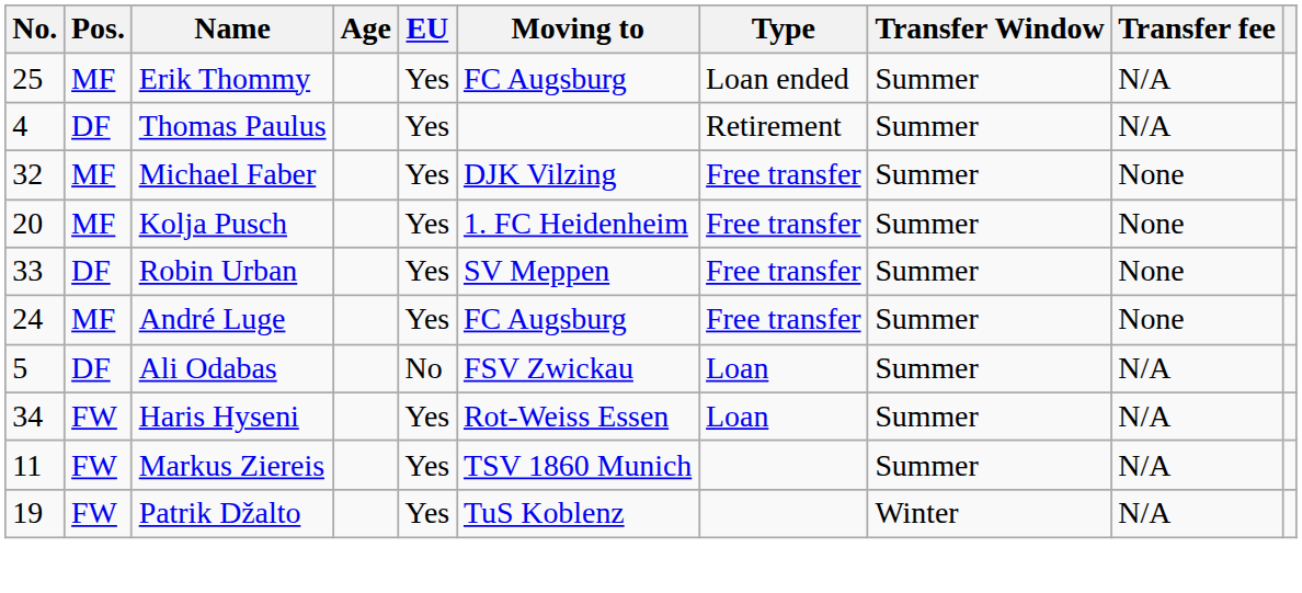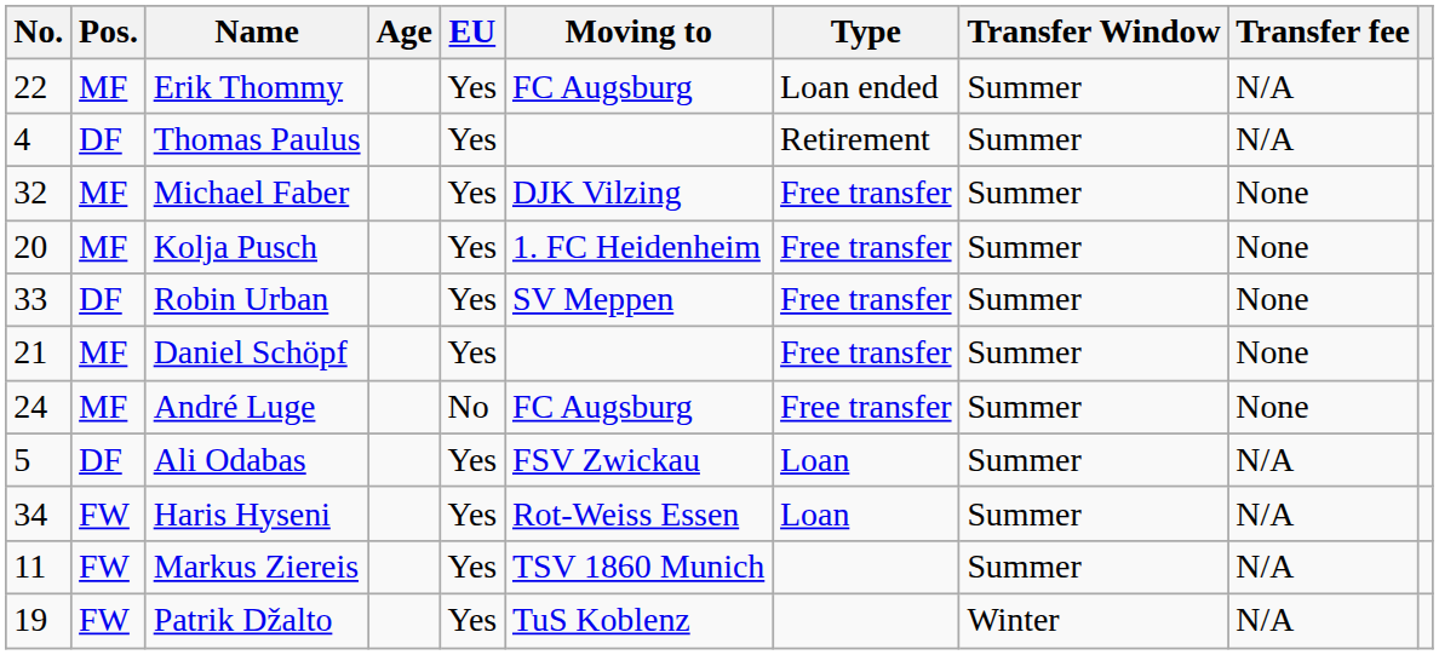Erik Thommy | No.: 25 -> 22
+ row: 21 | MF | Daniel Schöpf | Yes | Free transfer | Summer | None
André Luge | EU: Yes -> No
Ali Odabas | EU: No -> Yes
